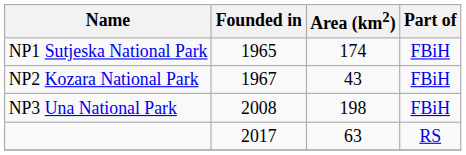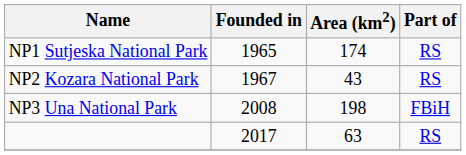NP1 Sutjeska National Park | Part of: FBiH -> RS
NP2 Kozara National Park | Part of: FBiH -> RS
